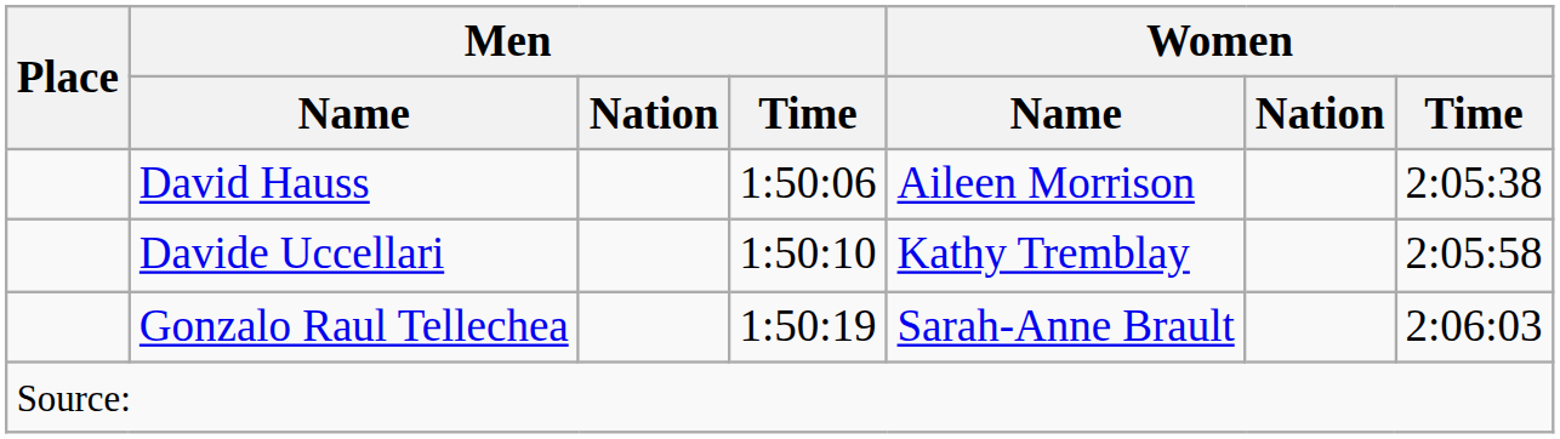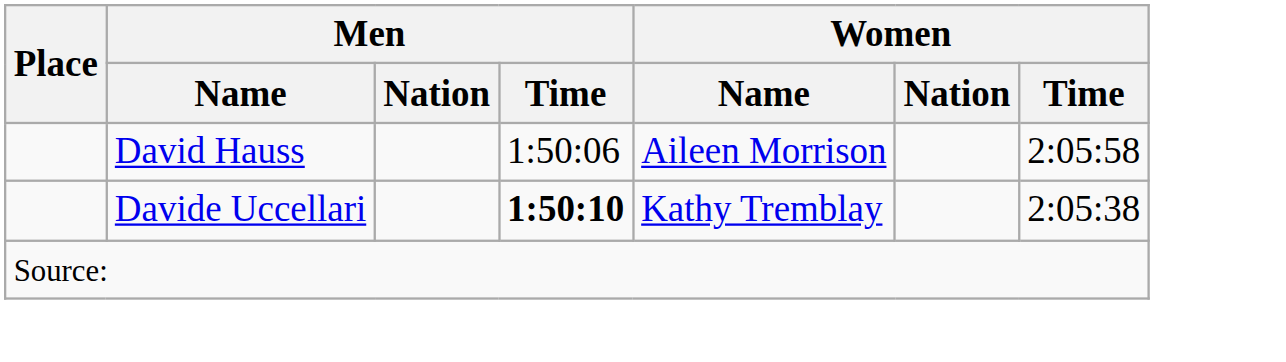David Hauss | Women / Time: 2:05:38 -> 2:05:58
Davide Uccellari | Men / Time: normal -> bold
Davide Uccellari | Women / Time: 2:05:58 -> 2:05:38
- row: Gonzalo Raul Tellechea | 1:50:19 | Sarah-Anne Brault | 2:06:03
